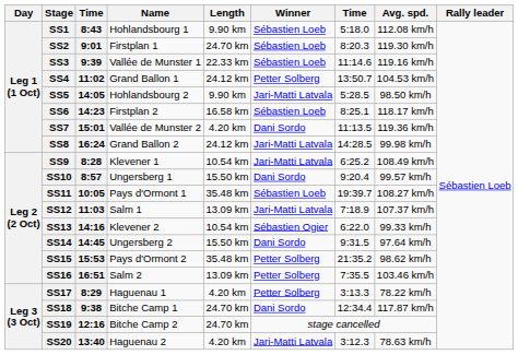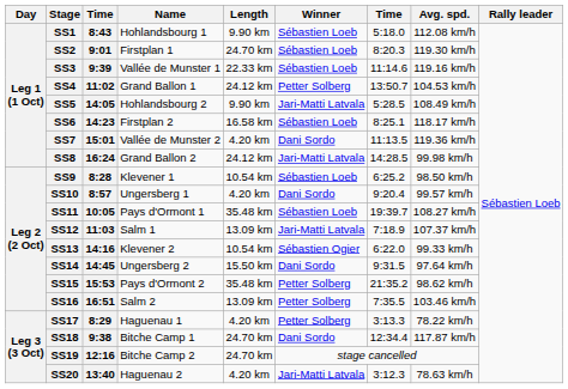SS5 | Avg. spd.: 98.50 km/h -> 108.49 km/h
SS9 | Winner: Jari-Matti Latvala -> Sébastien Loeb
SS9 | Avg. spd.: 108.49 km/h -> 98.50 km/h
SS10 | Length: 15.50 km -> 4.20 km
